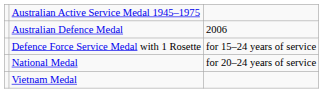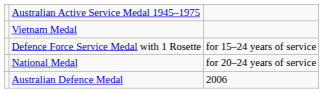rows swapped: Vietnam Medal <-> Australian Defence Medal
